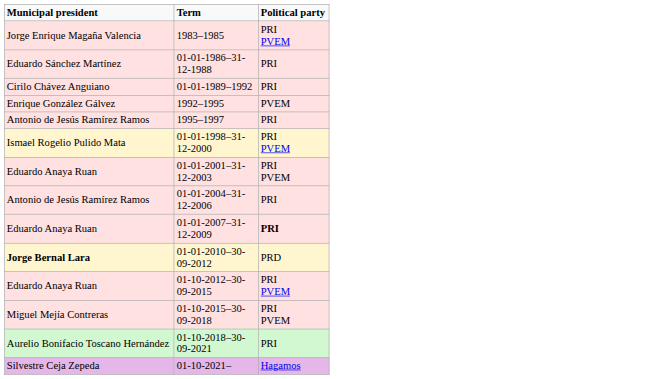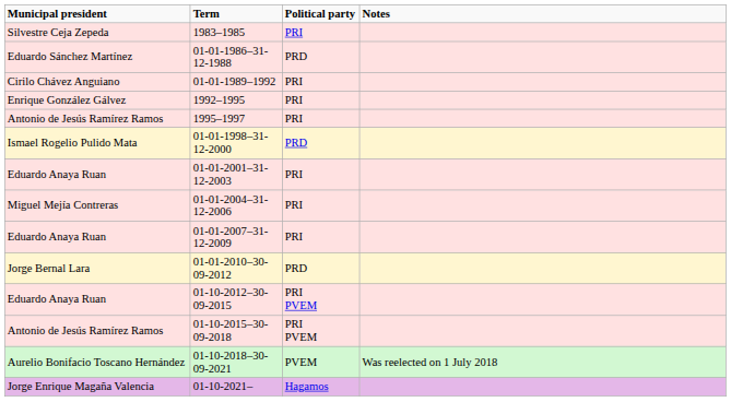+ column: Notes | Was reelected on 1 July 2018
1983–1985 | Municipal president: Jorge Enrique Magaña Valencia -> Silvestre Ceja Zepeda
1983–1985 | Political party: PRI PVEM -> PRI
01-01-1986–31-12-1988 | Political party: PRI -> PRD
1992–1995 | Political party: PVEM -> PRI
01-01-1998–31-12-2000 | Political party: PRI PVEM -> PRD
01-01-2001–31-12-2003 | Political party: PRI PVEM -> PRI
01-01-2004–31-12-2006 | Municipal president: Antonio de Jesús Ramírez Ramos -> Miguel Mejía Contreras
01-01-2007–31-12-2009 | Political party: bold -> normal
01-01-2010–30-09-2012 | Municipal president: bold -> normal
01-10-2015–30-09-2018 | Municipal president: Miguel Mejía Contreras -> Antonio de Jesús Ramírez Ramos
01-10-2018–30-09-2021 | Political party: PRI -> PVEM
01-10-2021– | Municipal president: Silvestre Ceja Zepeda -> Jorge Enrique Magaña Valencia
